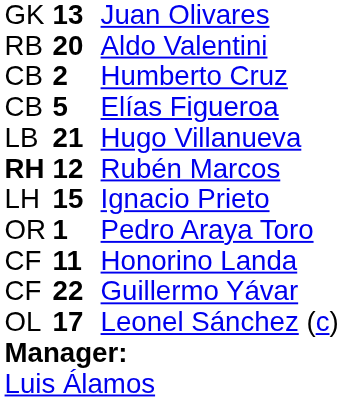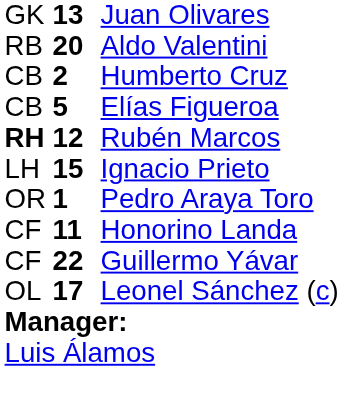- row: LB | 21 | Hugo Villanueva
